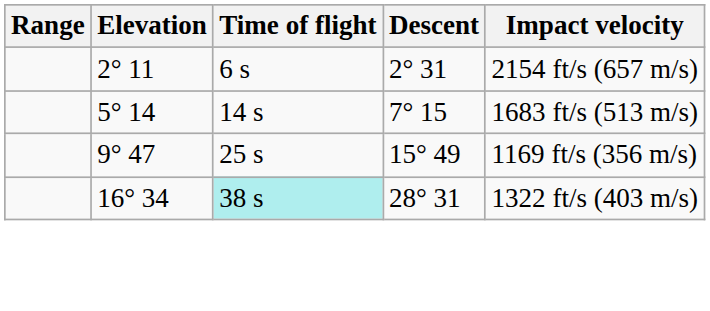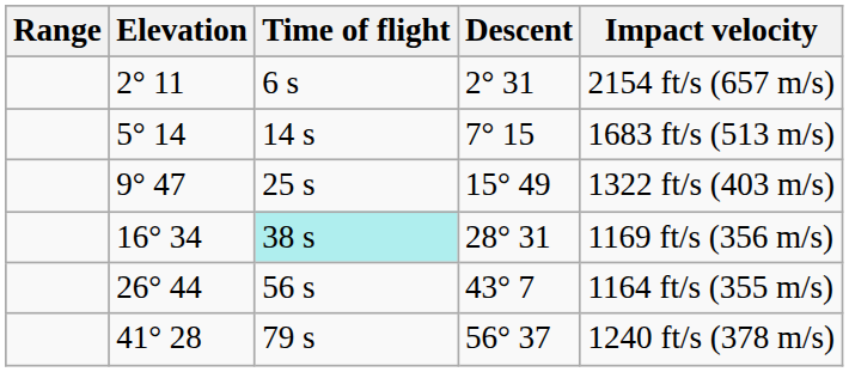9° 47 | Impact velocity: 1169 ft/s (356 m/s) -> 1322 ft/s (403 m/s)
16° 34 | Impact velocity: 1322 ft/s (403 m/s) -> 1169 ft/s (356 m/s)
+ row: 26° 44 | 56 s | 43° 7 | 1164 ft/s (355 m/s)
+ row: 41° 28 | 79 s | 56° 37 | 1240 ft/s (378 m/s)
